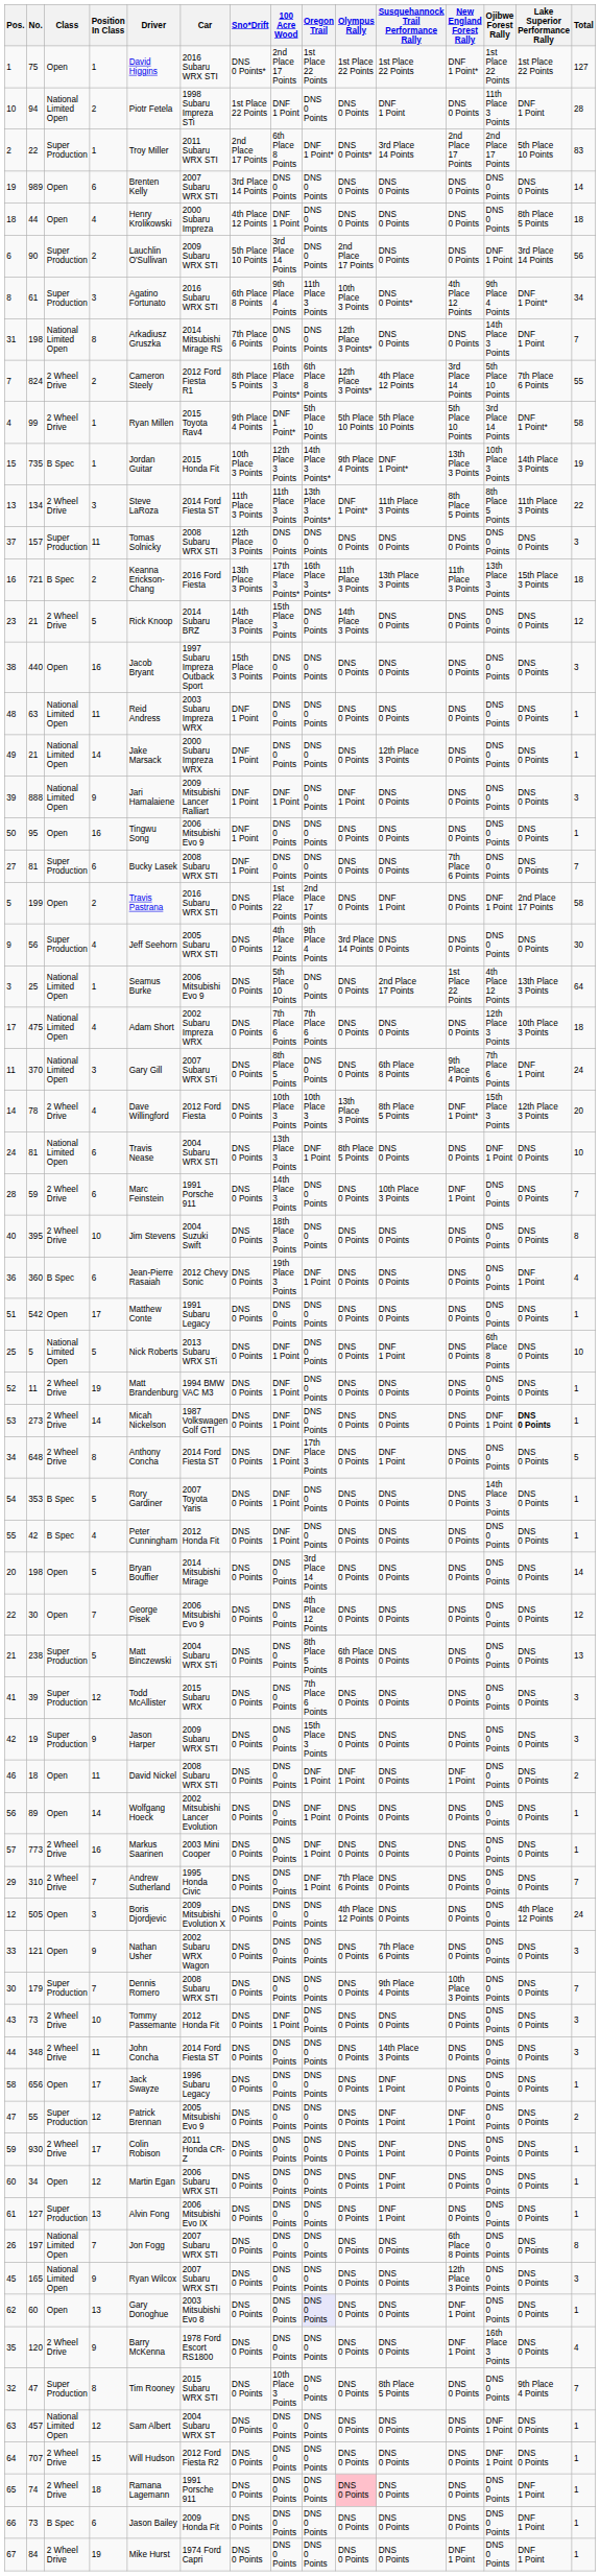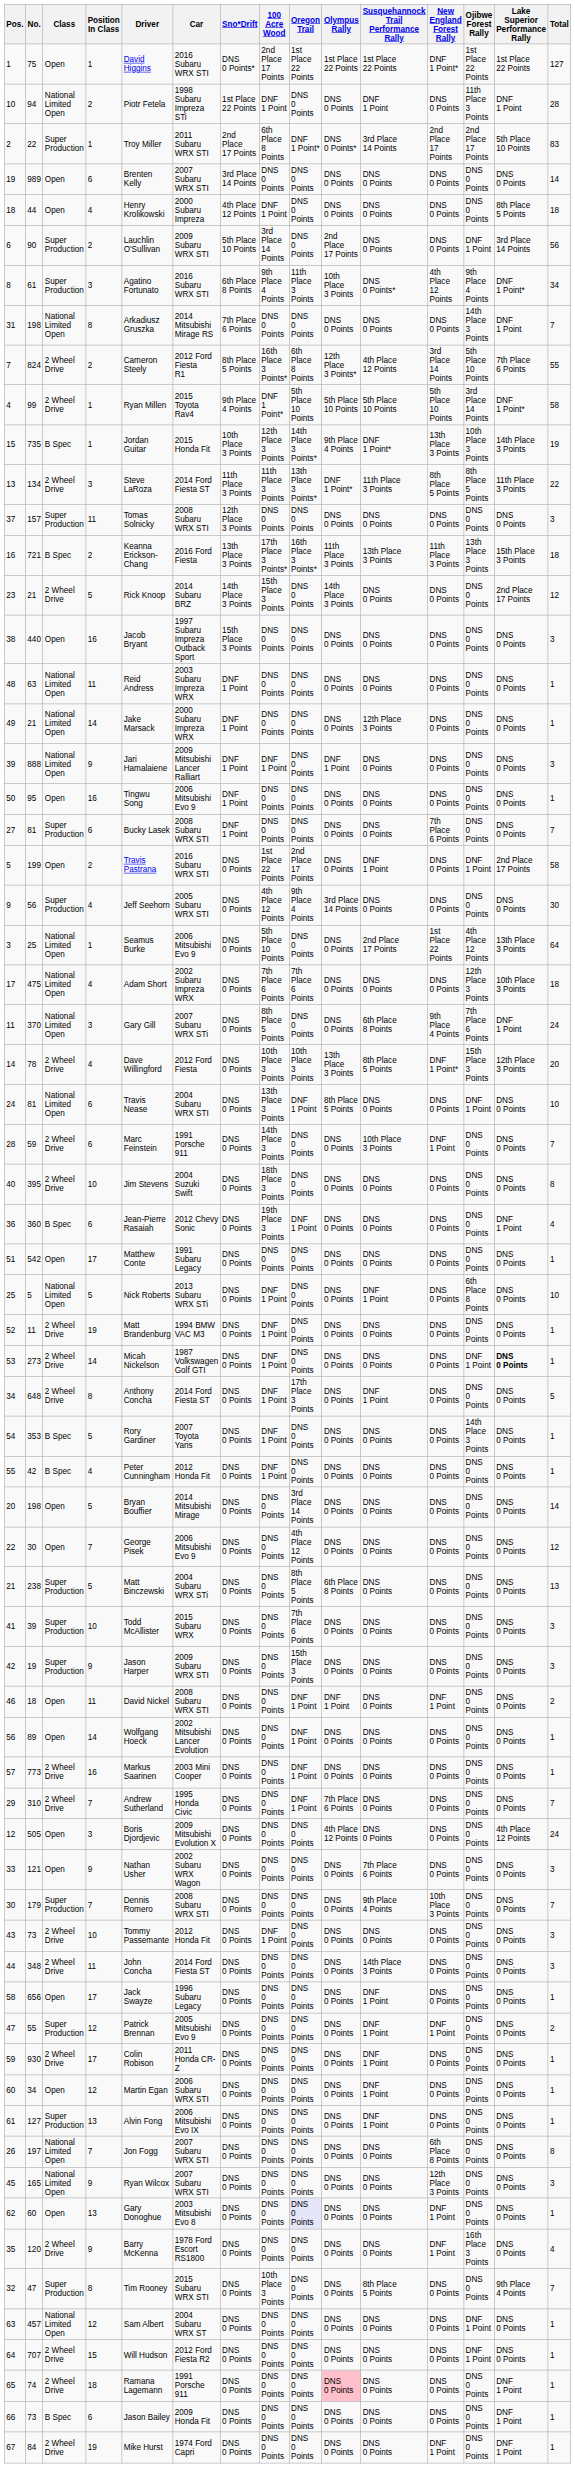31 | Olympus Rally: 12th Place 3 Points* -> DNS 0 Points
23 | Lake Superior Performance Rally: DNS 0 Points -> 2nd Place 17 Points
41 | Position In Class: 12 -> 10
